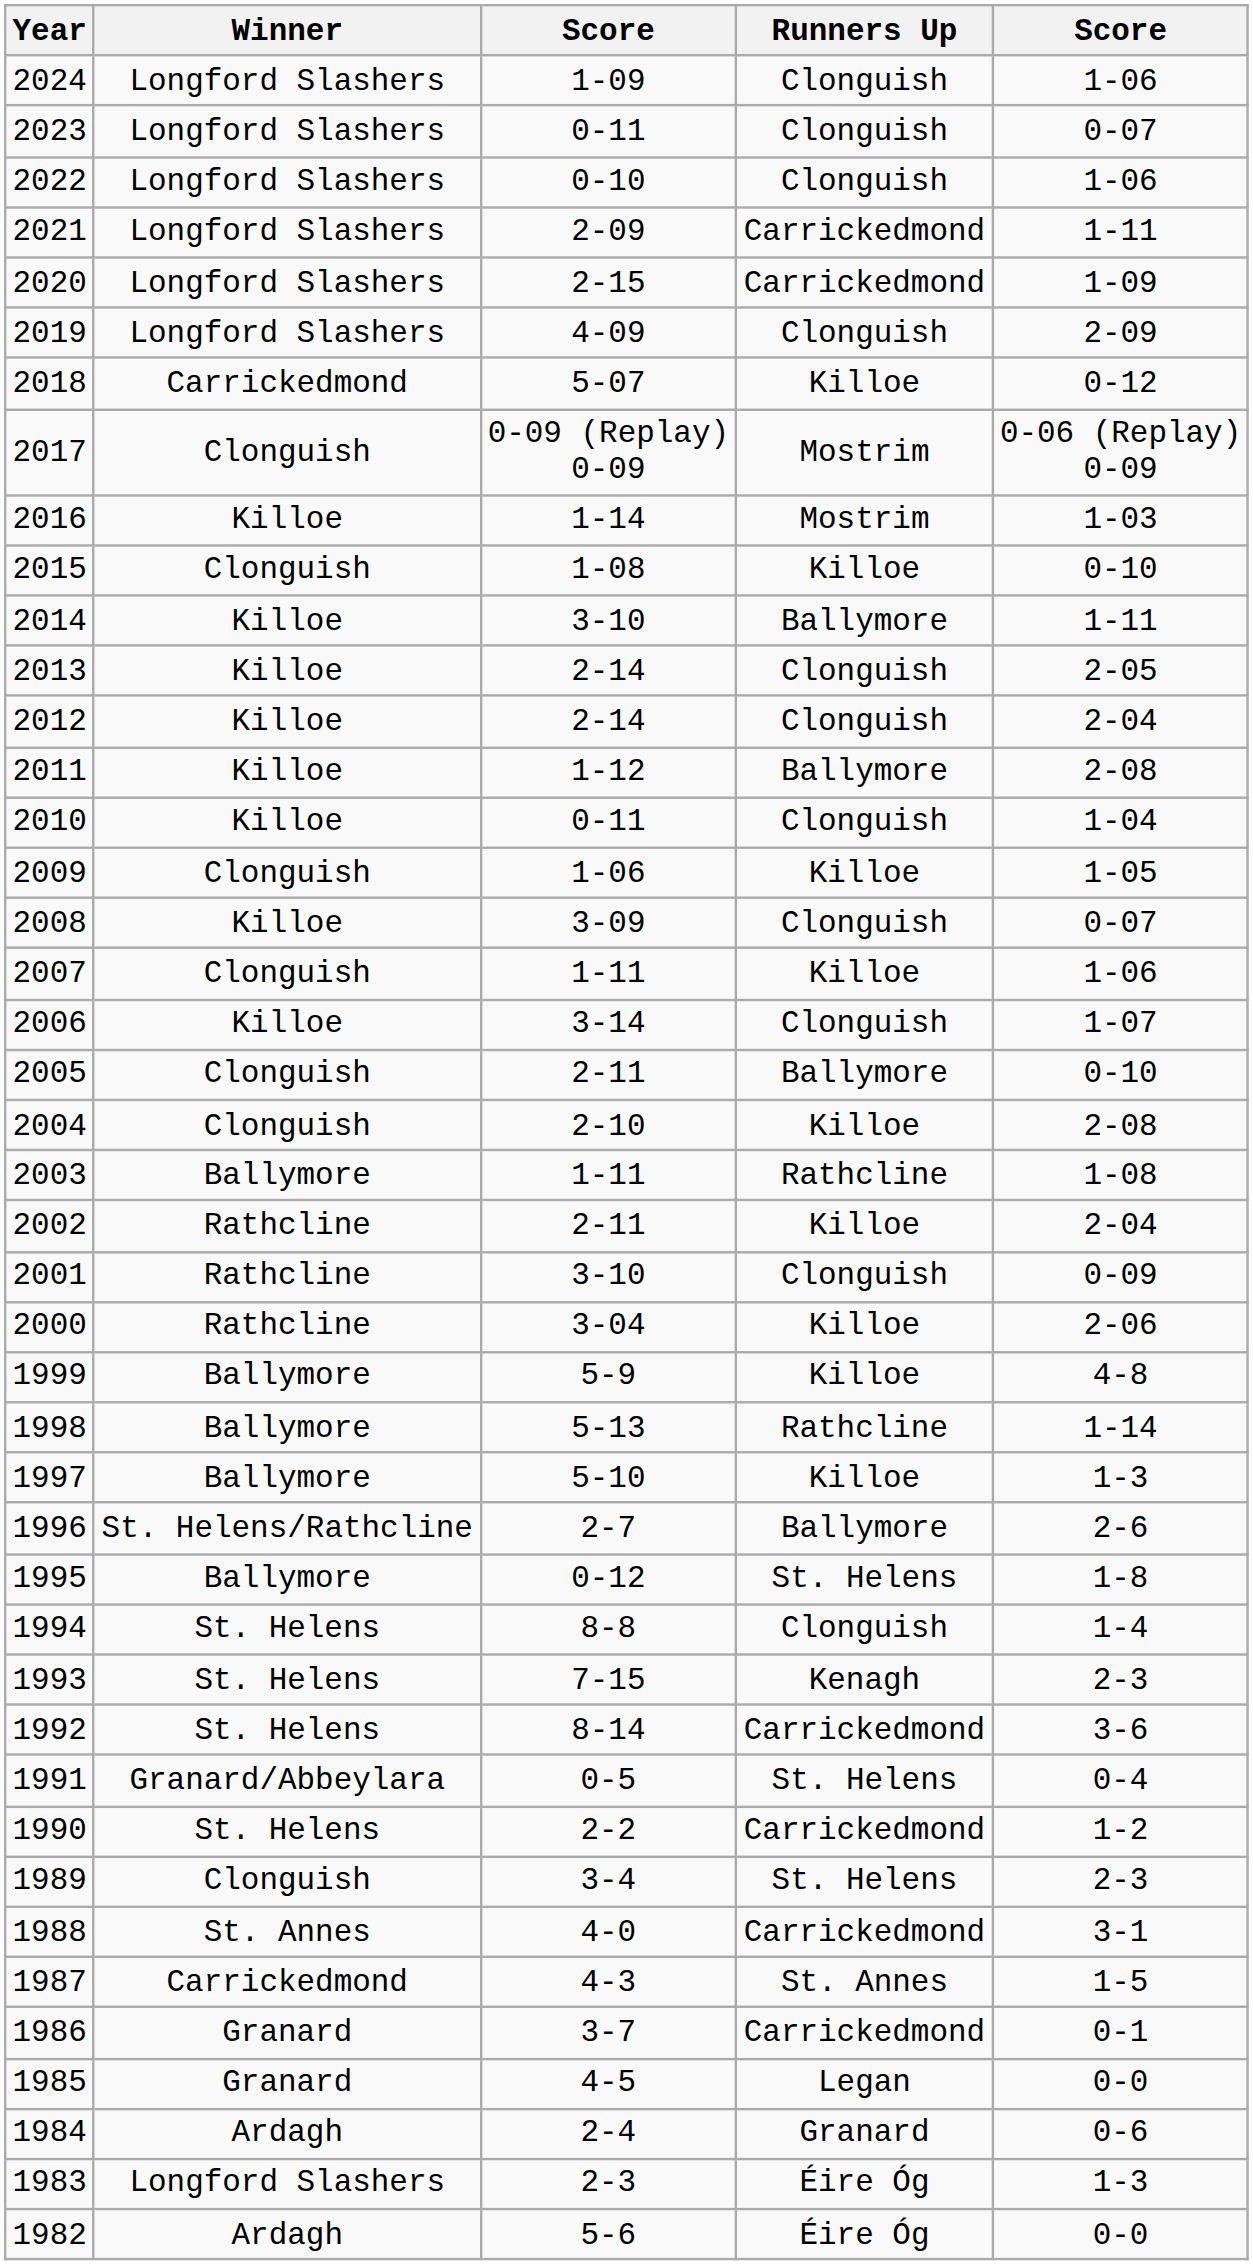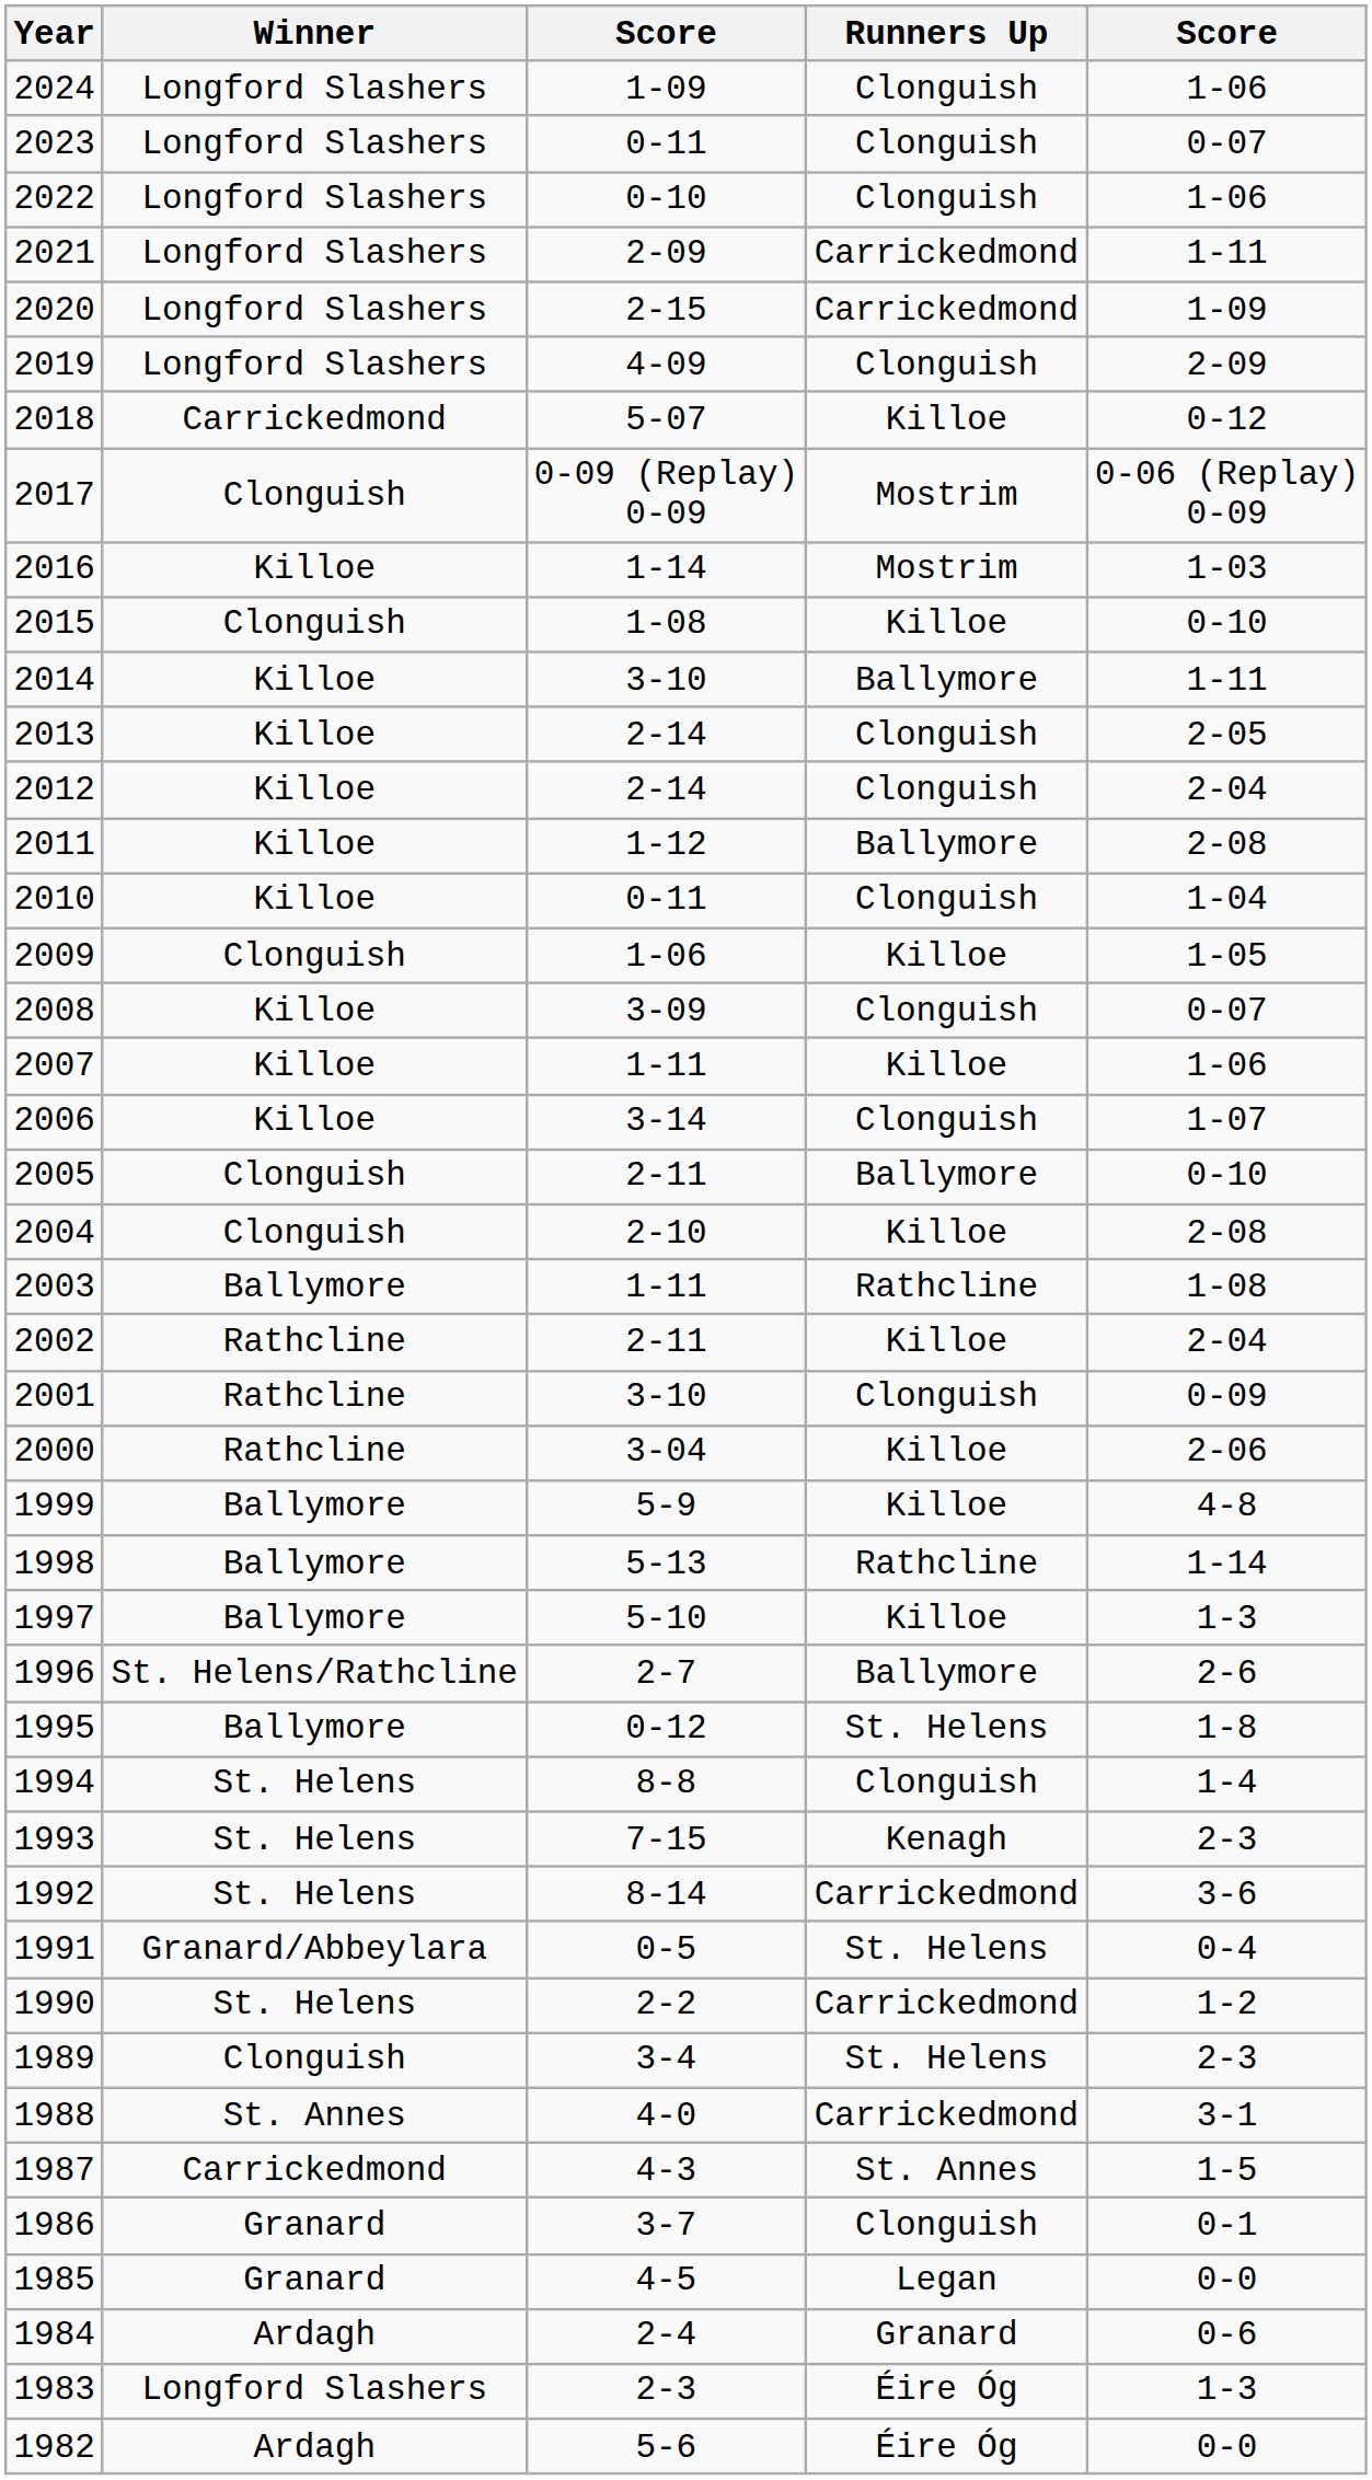2007 | Winner: Clonguish -> Killoe
1986 | Runners Up: Carrickedmond -> Clonguish
